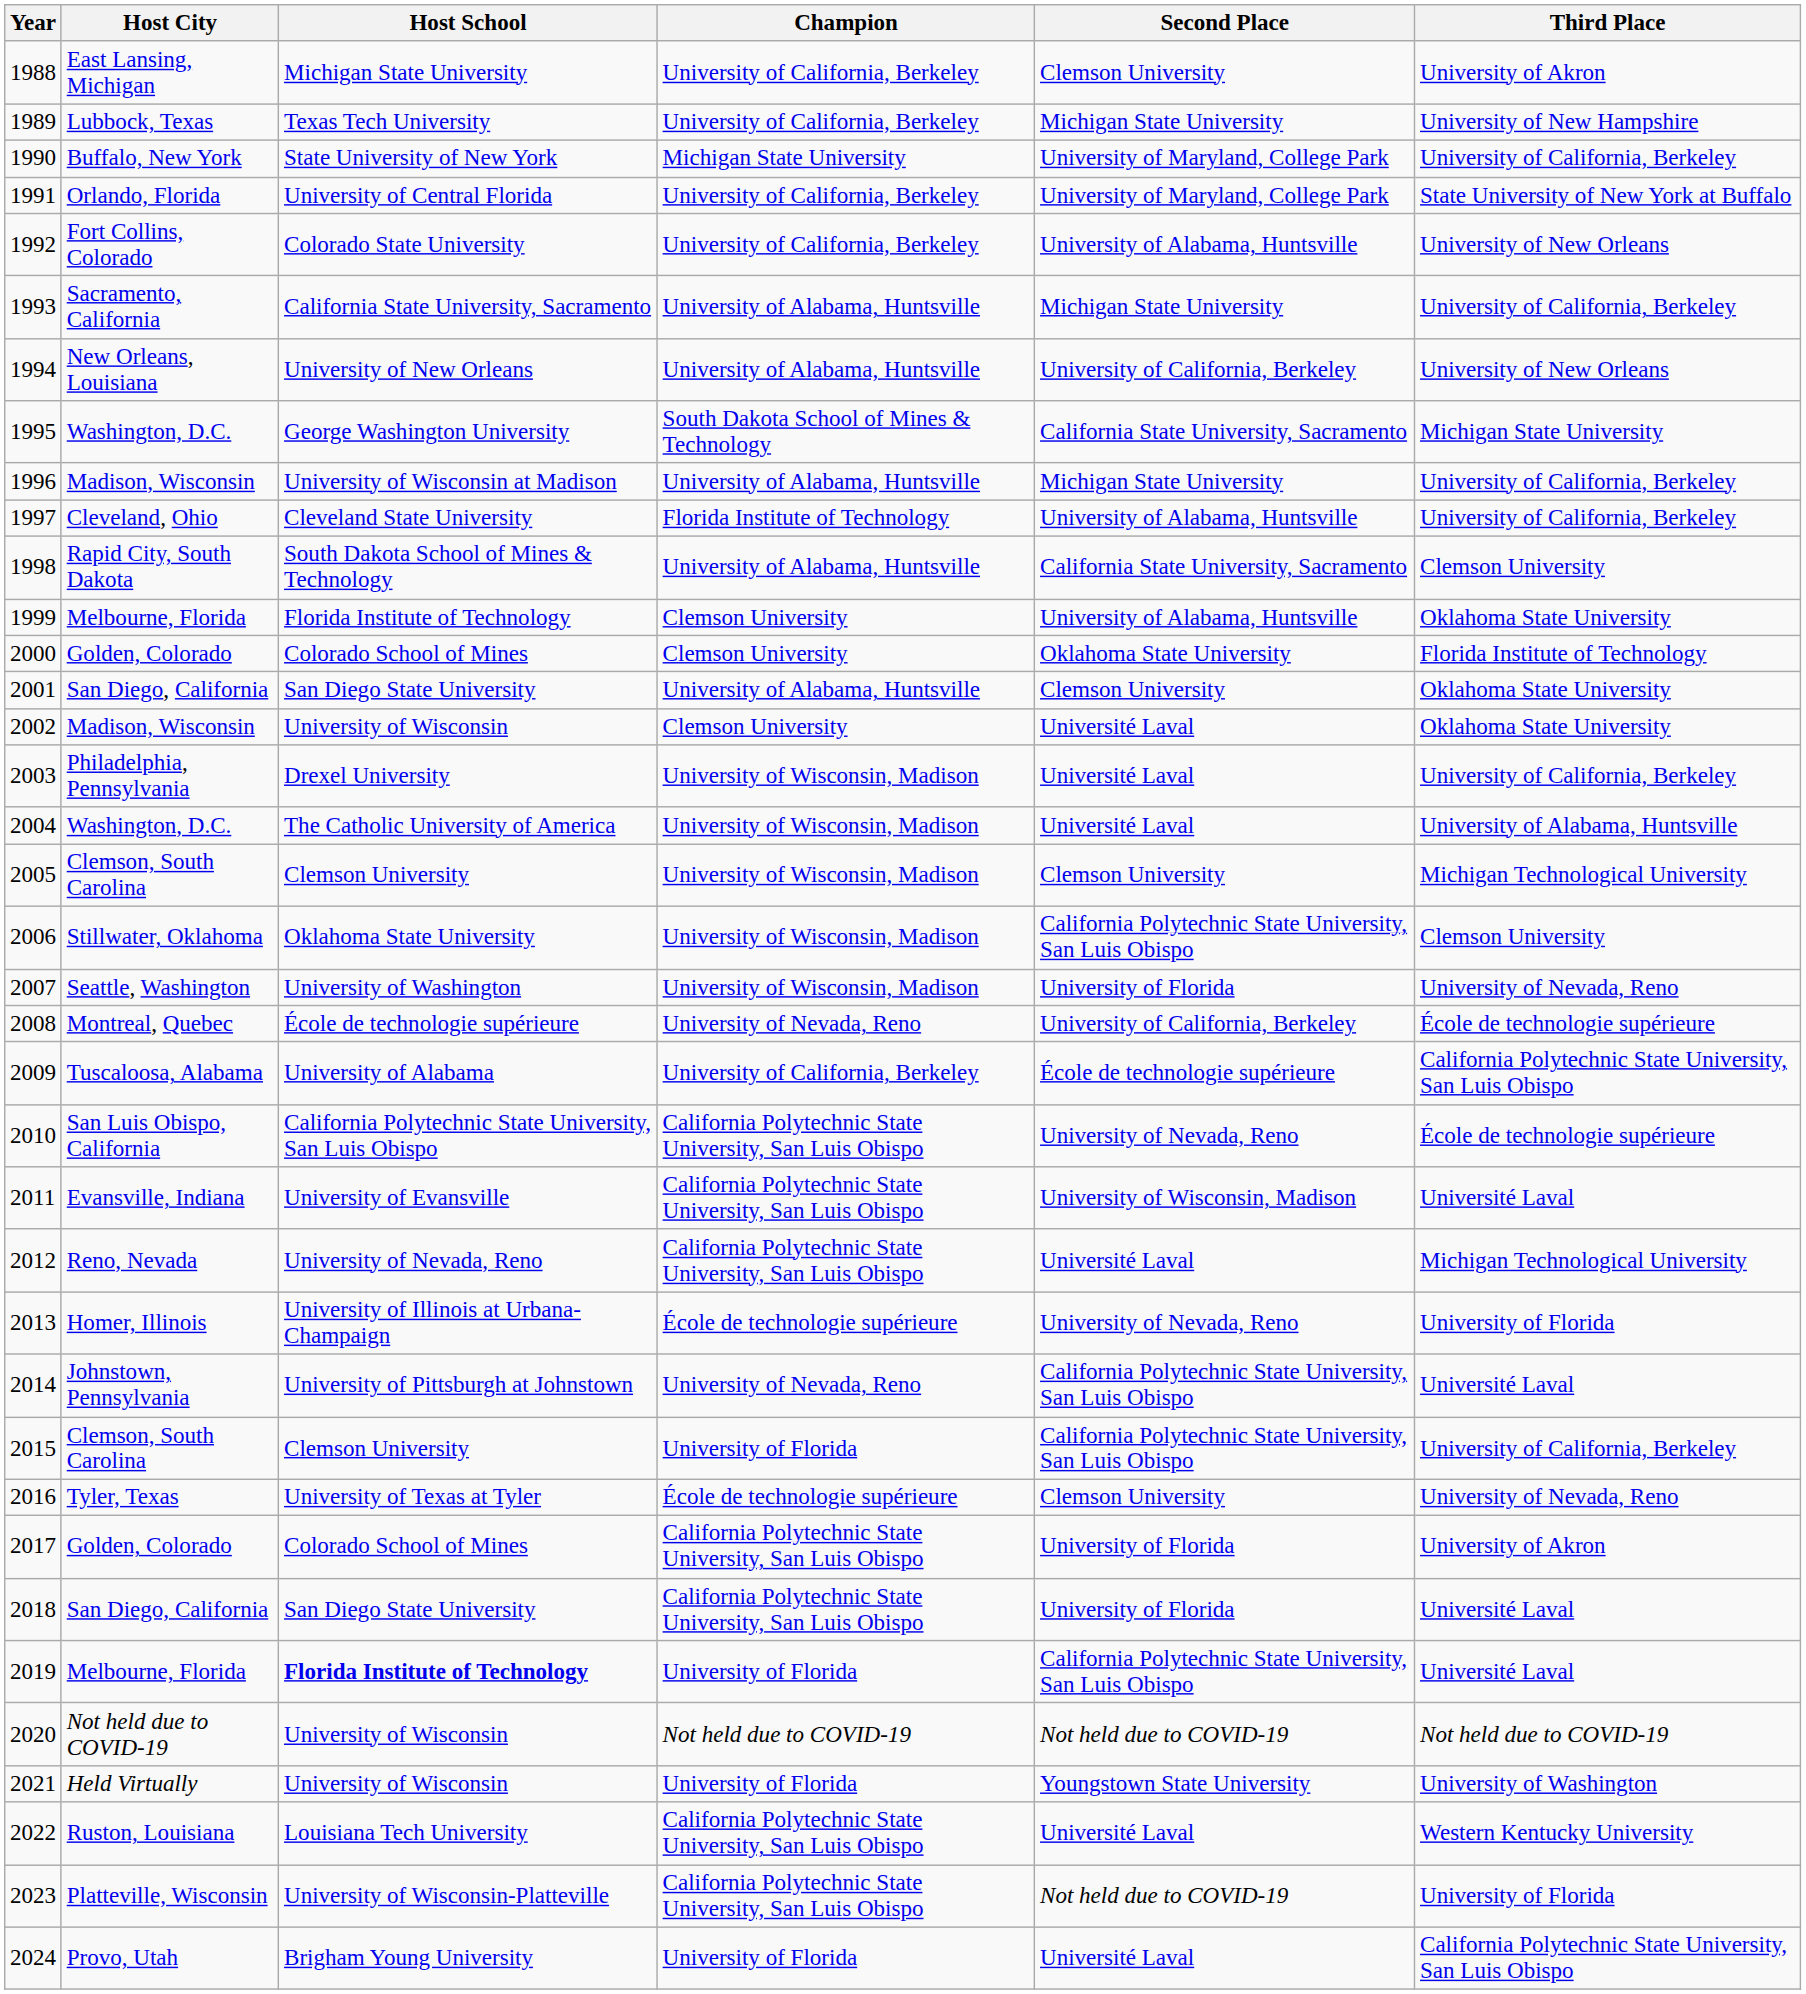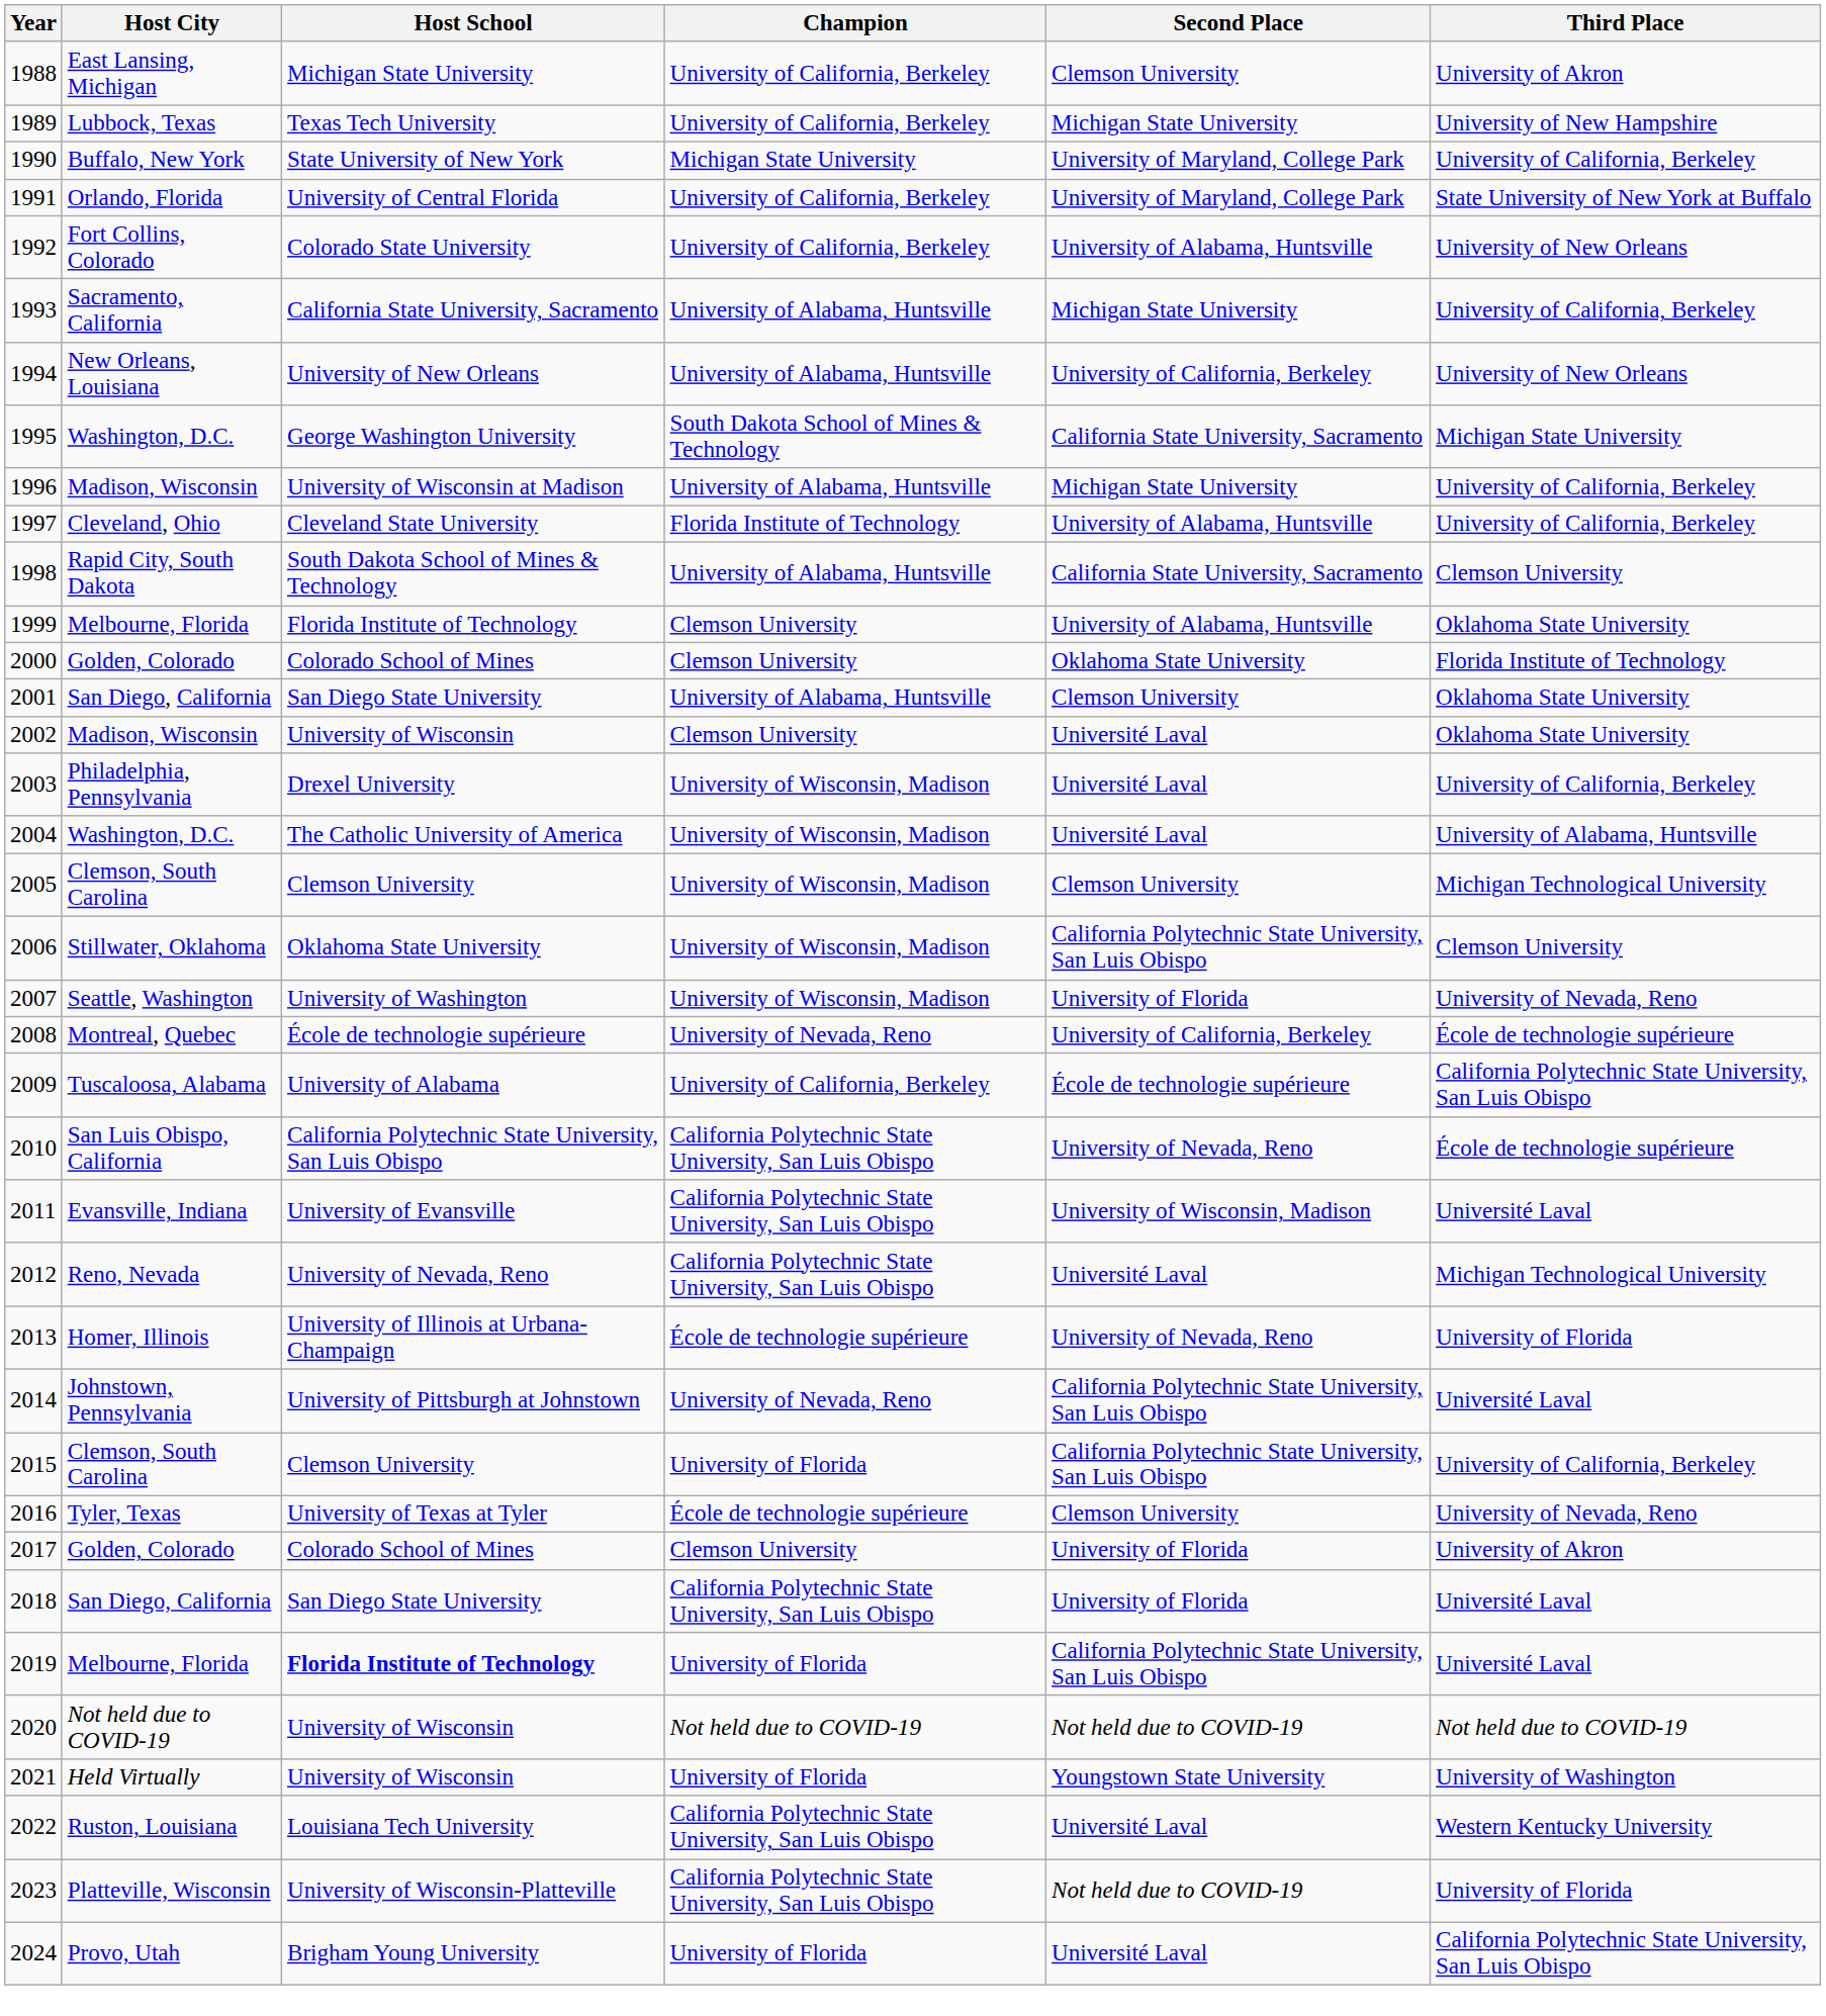2017 | Champion: California Polytechnic State University, San Luis Obispo -> Clemson University
